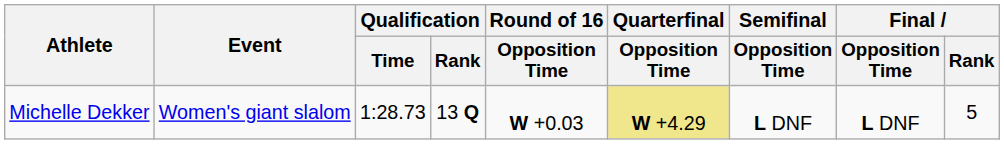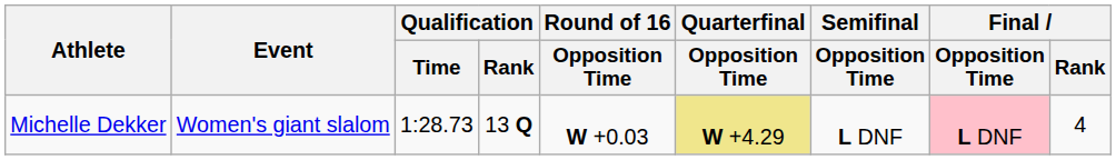Michelle Dekker | Final / Opposition Time: no background -> pink background
Michelle Dekker | Final / Rank: 5 -> 4
